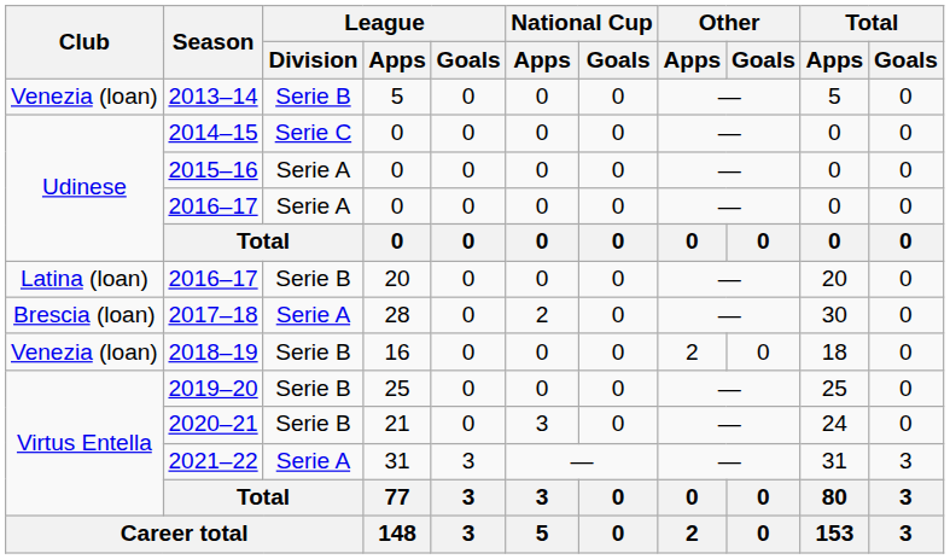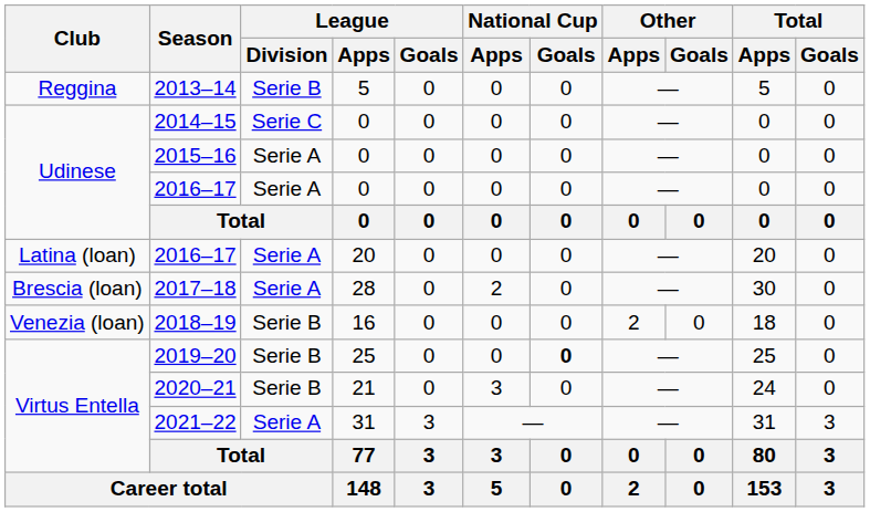2013–14 | Club: Venezia (loan) -> Reggina
2016–17 / 20 | League / Division: Serie B -> Serie A
2019–20 | National Cup / Goals: normal -> bold
